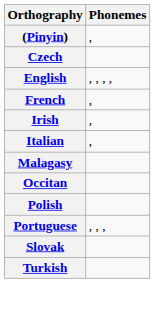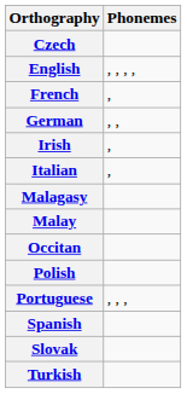- row: (Pinyin) | ,
+ row: German | , ,
+ row: Malay
+ row: Spanish
